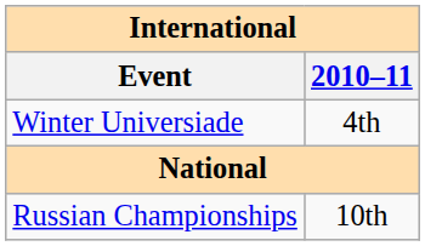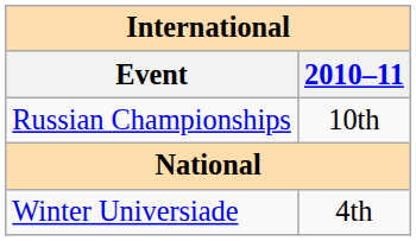rows swapped: Winter Universiade <-> Russian Championships
